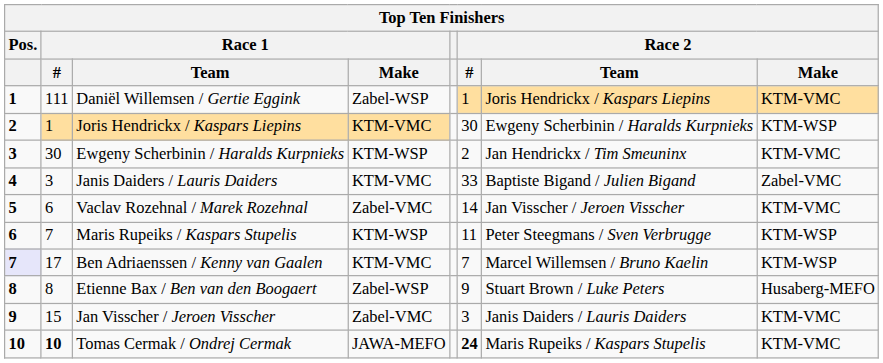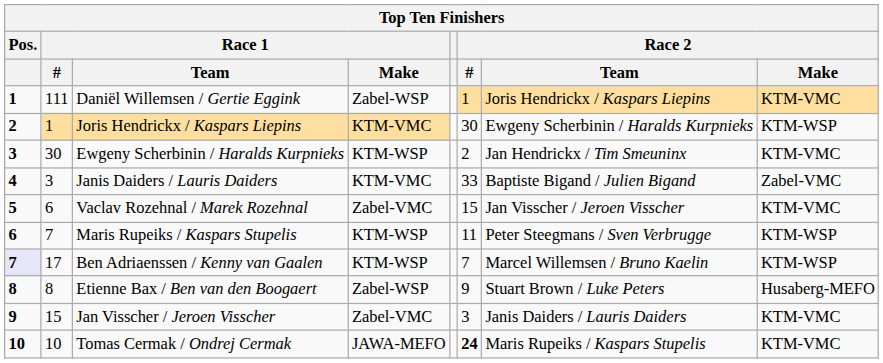Vaclav Rozehnal / Marek Rozehnal | Race 2 / #: 14 -> 15
Ben Adriaenssen / Kenny van Gaalen | Race 1 / Make: KTM-VMC -> KTM-WSP
Tomas Cermak / Ondrej Cermak | Race 1 / #: bold -> normal
